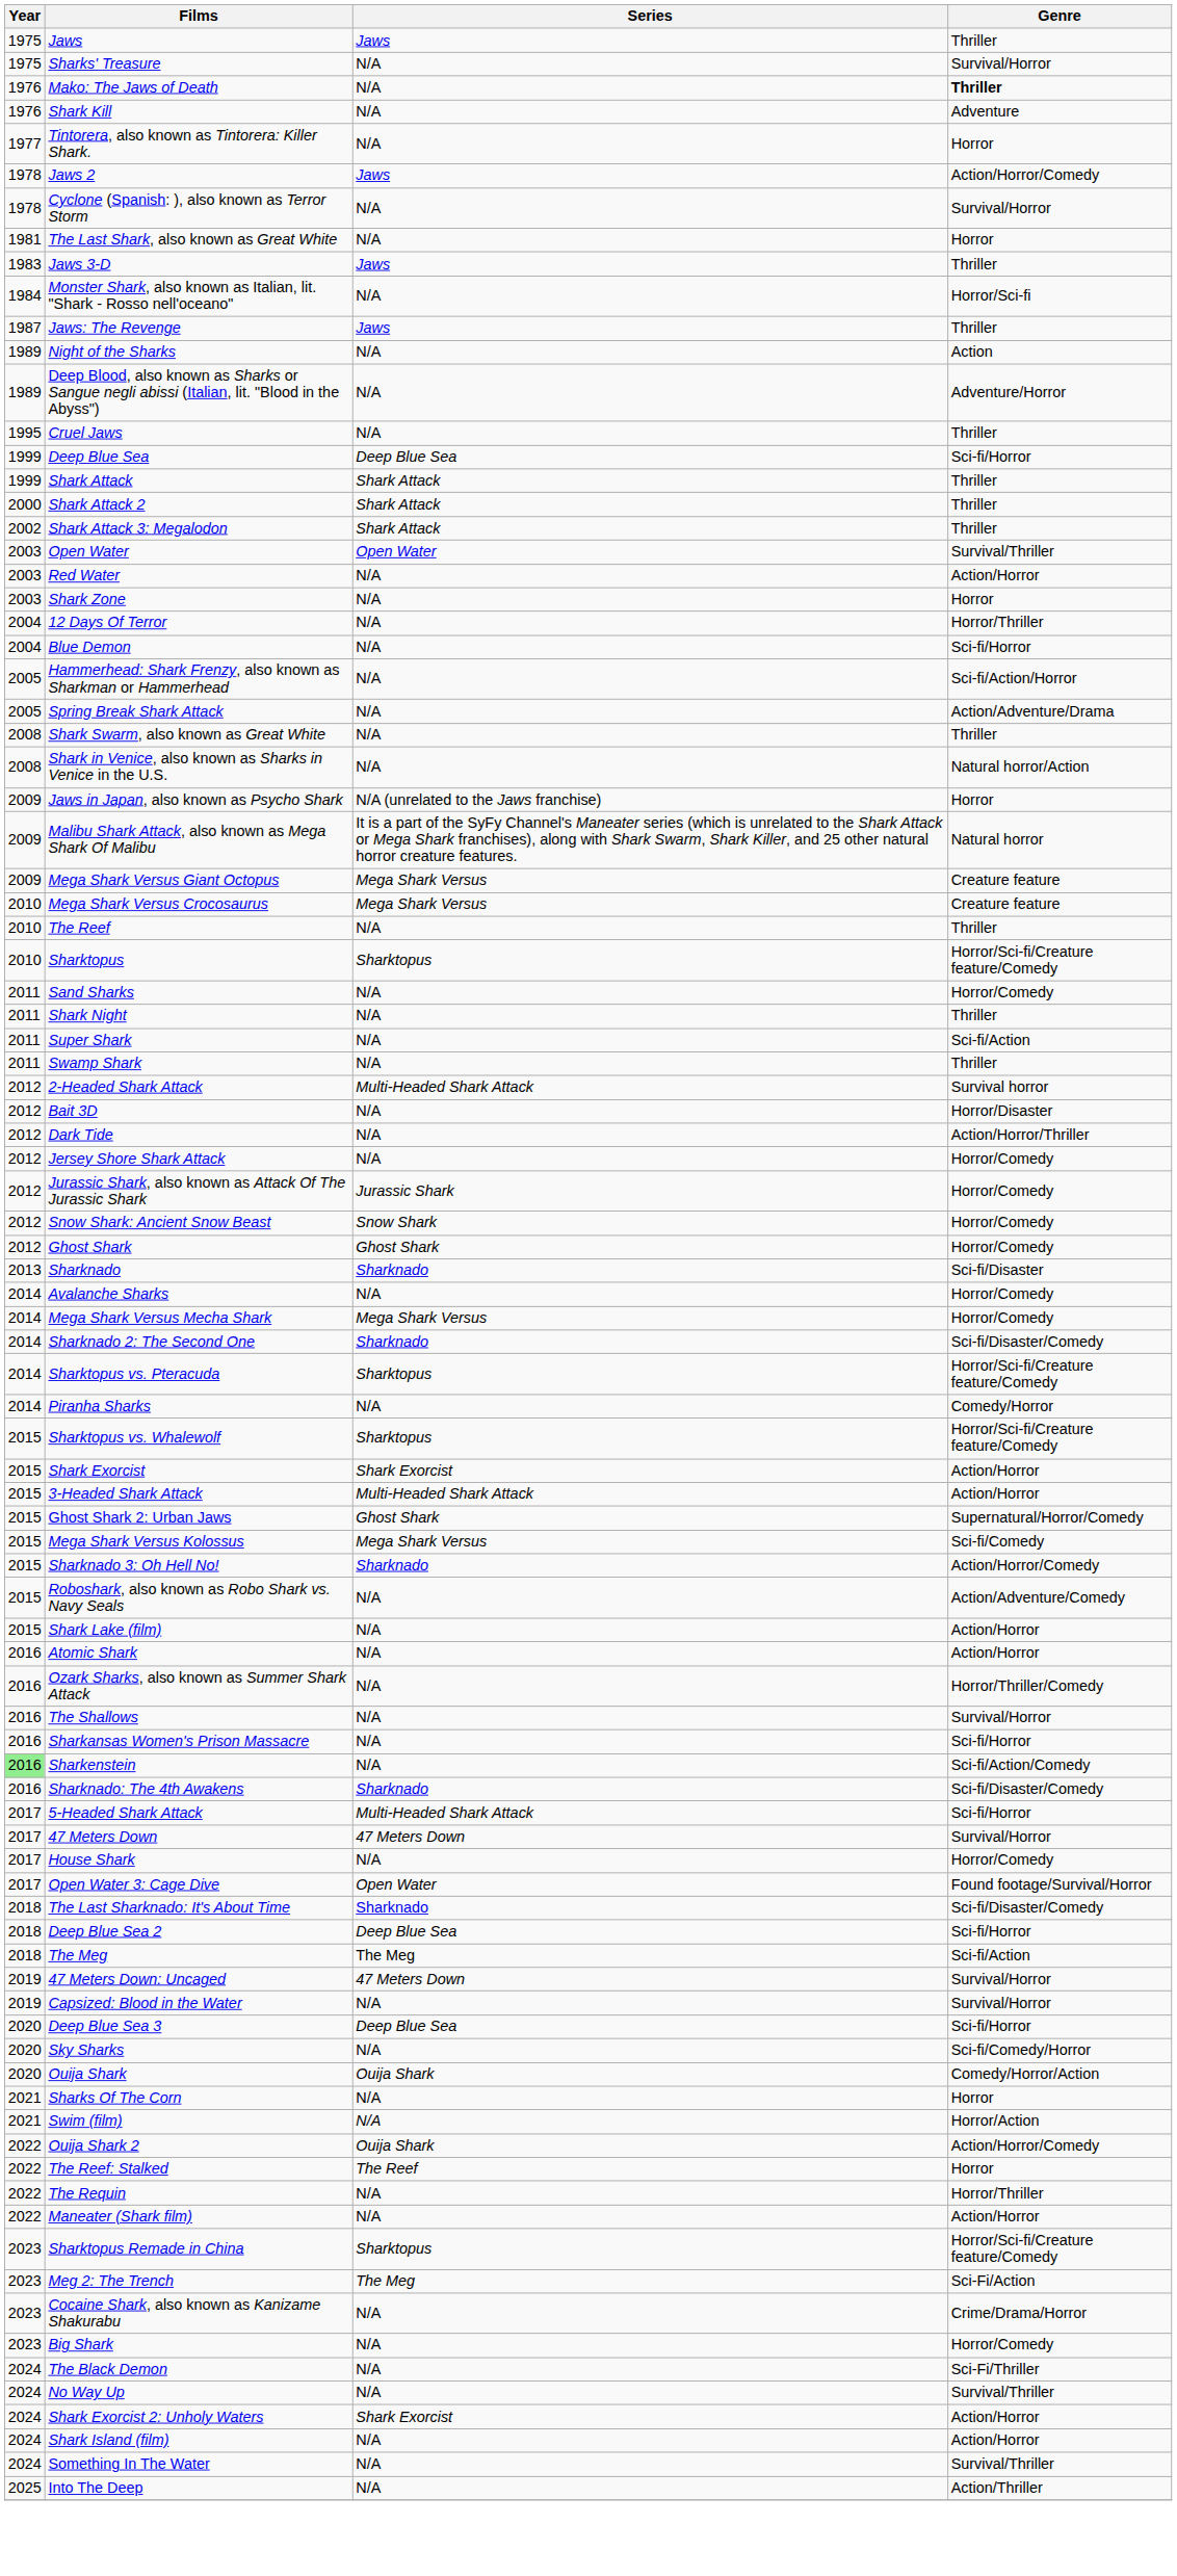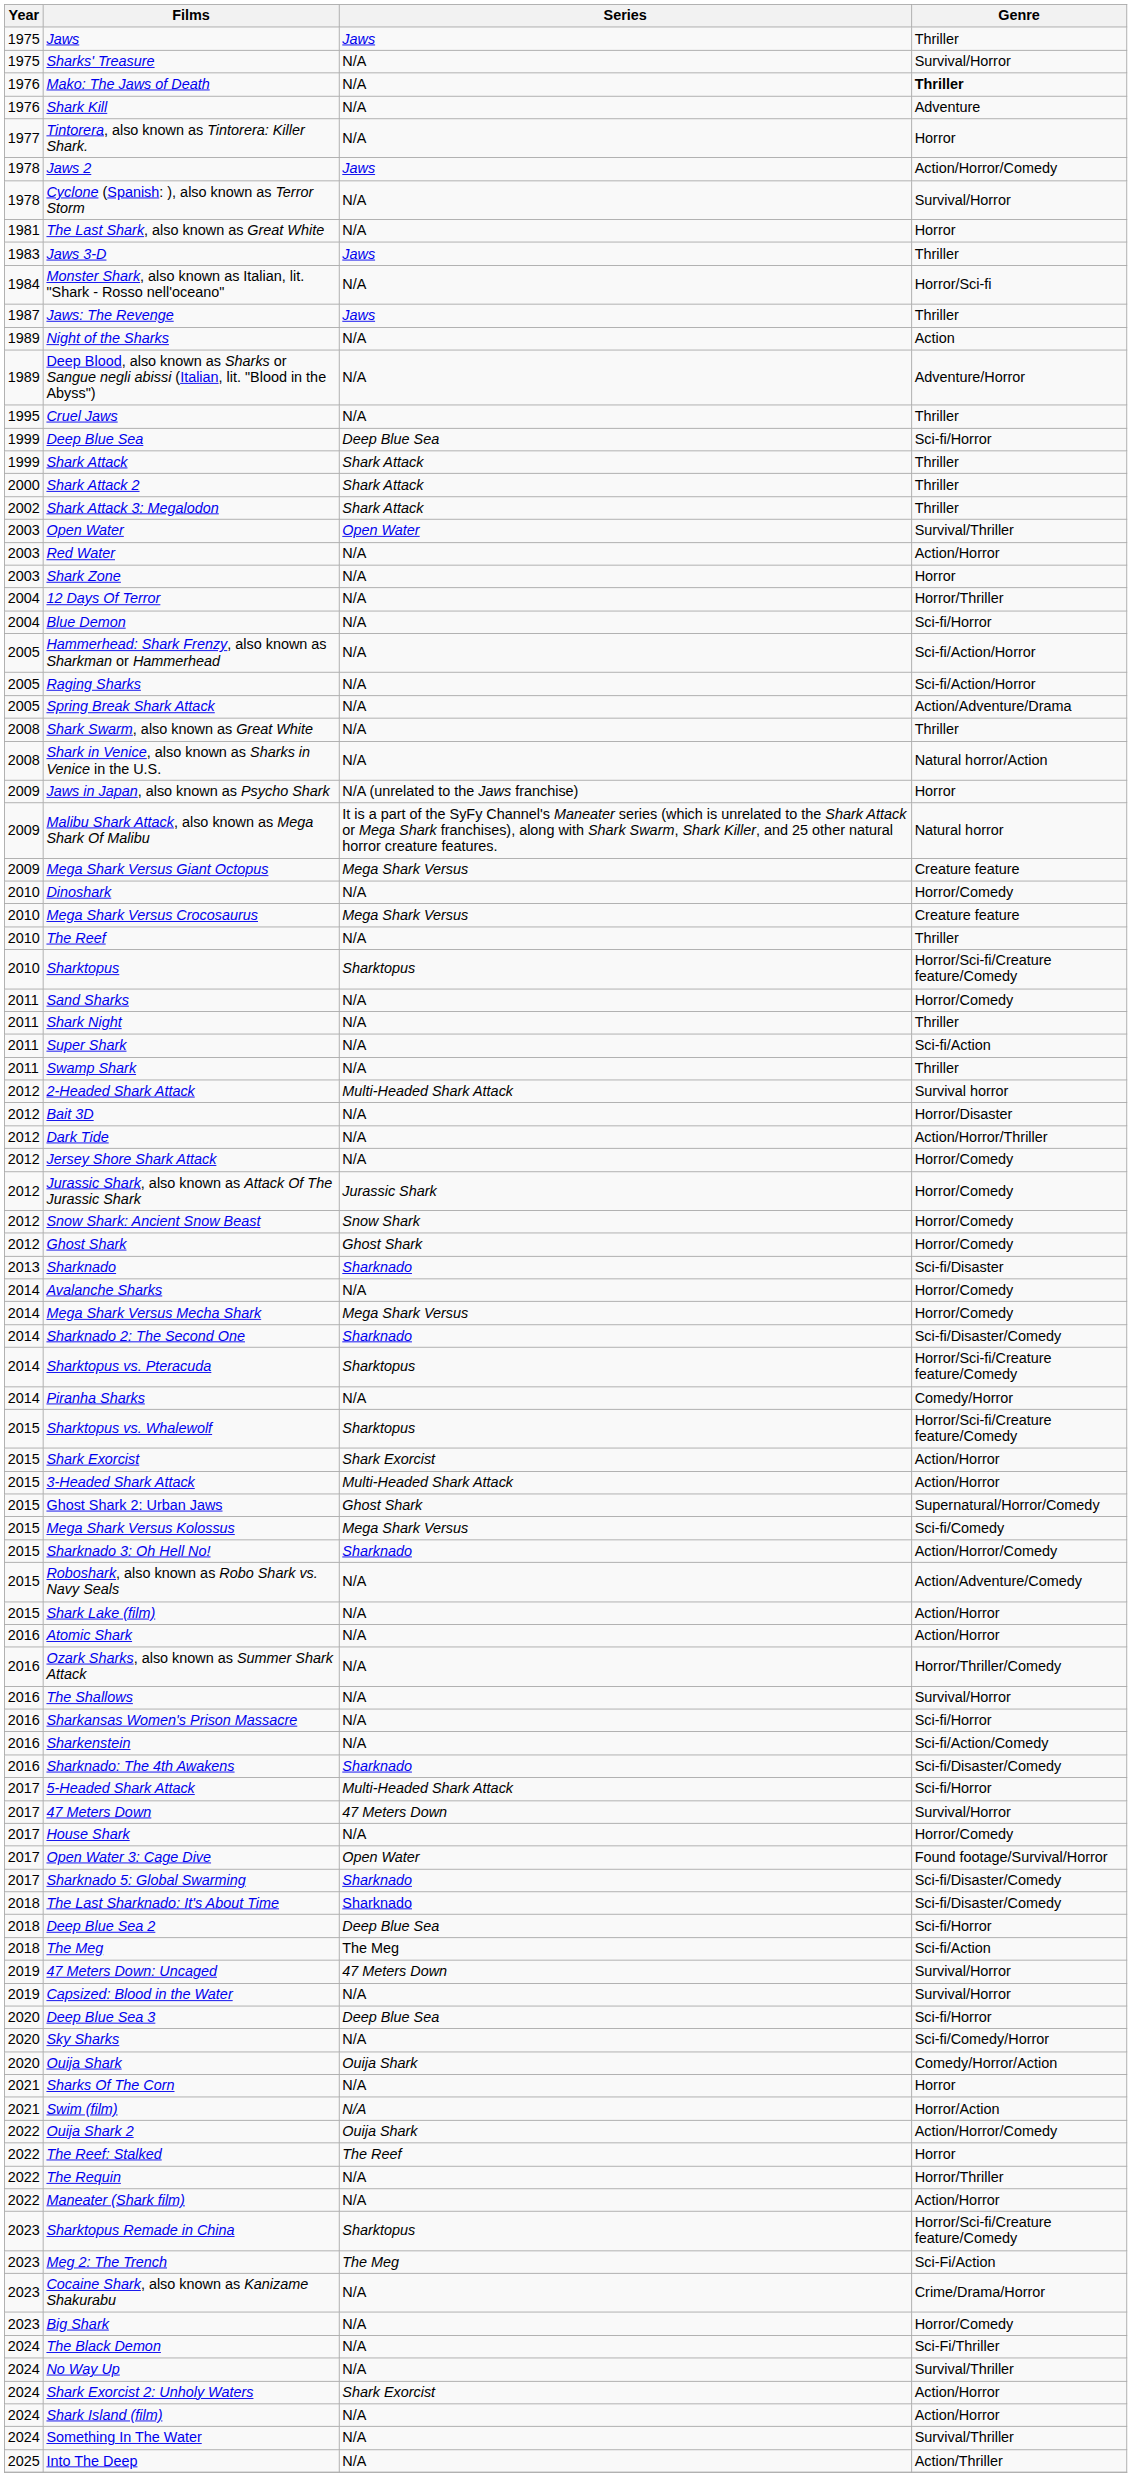+ row: 2005 | Raging Sharks | N/A | Sci-fi/Action/Horror
+ row: 2010 | Dinoshark | N/A | Horror/Comedy
Sharkenstein | Year: lightgreen background -> no background
+ row: 2017 | Sharknado 5: Global Swarming | Sharknado | Sci-fi/Disaster/Comedy
